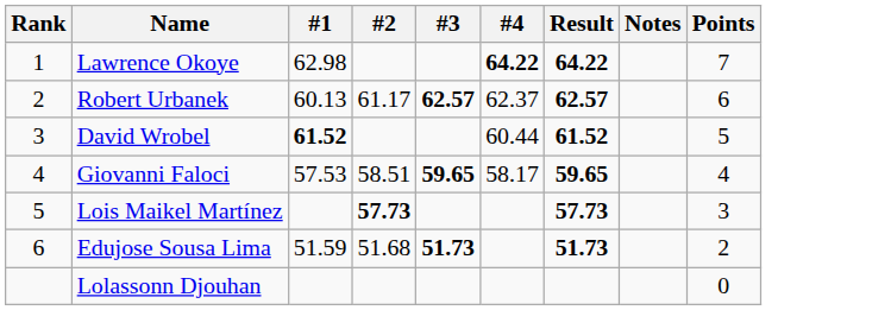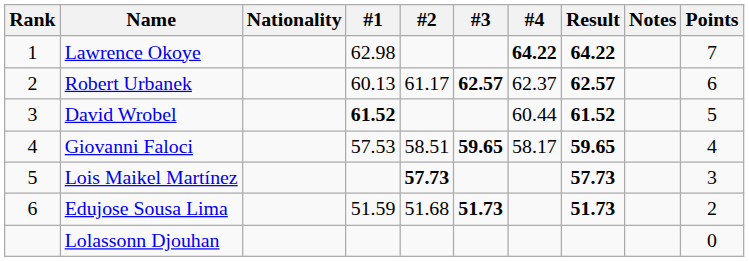+ column: Nationality
